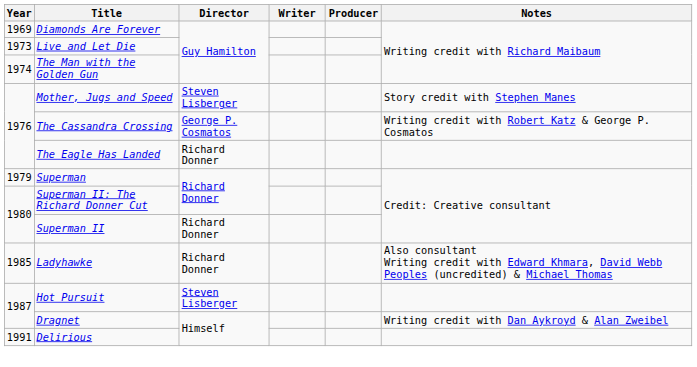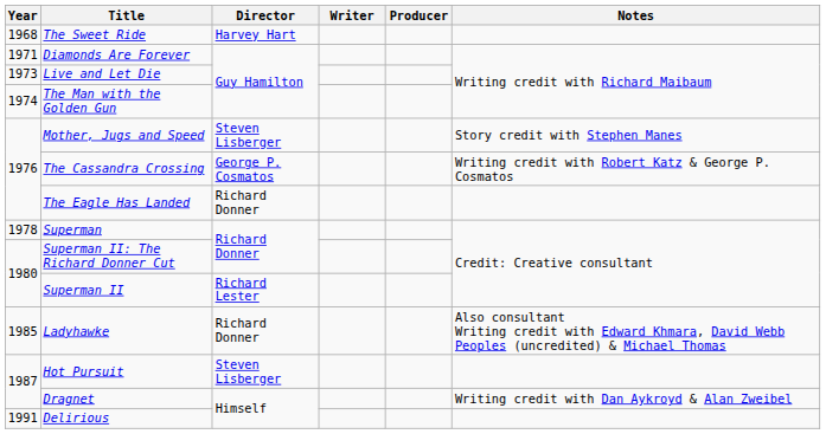+ row: 1968 | The Sweet Ride | Harvey Hart
Diamonds Are Forever | Year: 1969 -> 1971
Superman | Year: 1979 -> 1978
Superman II | Director: Richard Donner -> Richard Lester
